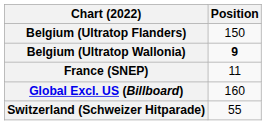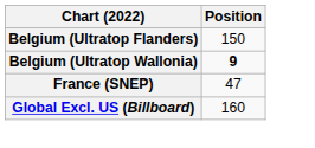France (SNEP) | Position: 11 -> 47
- row: Switzerland (Schweizer Hitparade) | 55
